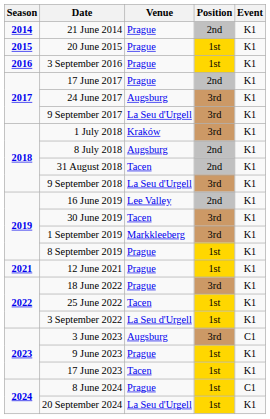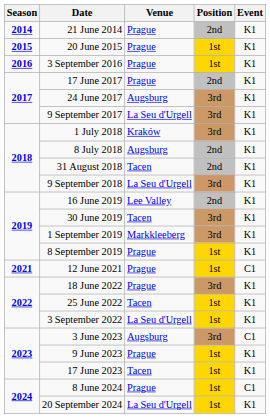12 June 2021 | Event: K1 -> C1
